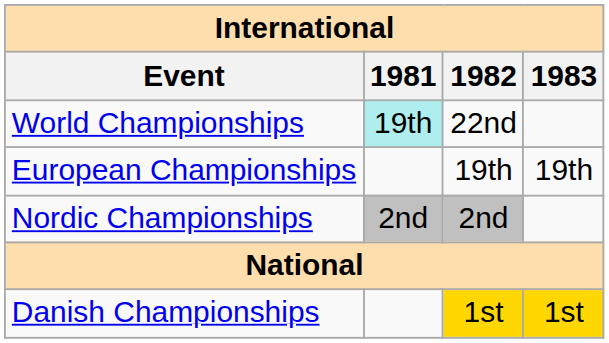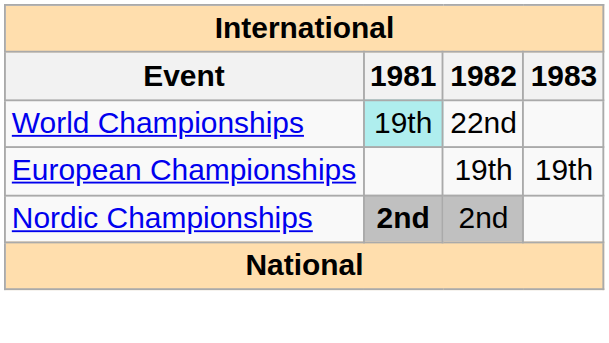Nordic Championships | 1981: normal -> bold
- row: Danish Championships | 1st | 1st
